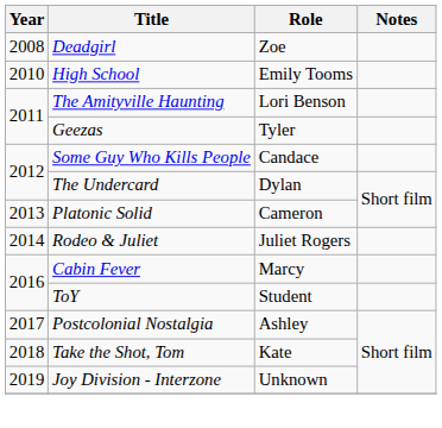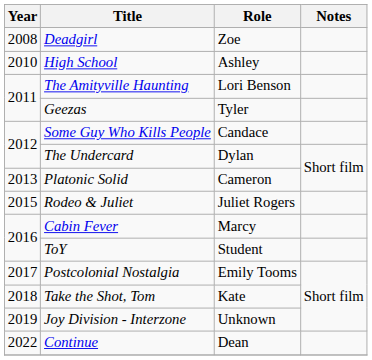High School | Role: Emily Tooms -> Ashley
Rodeo & Juliet | Year: 2014 -> 2015
Postcolonial Nostalgia | Role: Ashley -> Emily Tooms
+ row: 2022 | Continue | Dean
